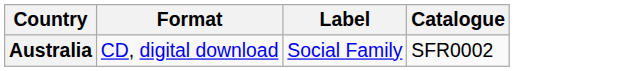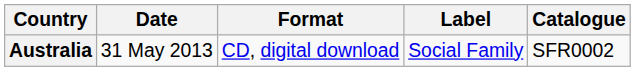+ column: Date | 31 May 2013
